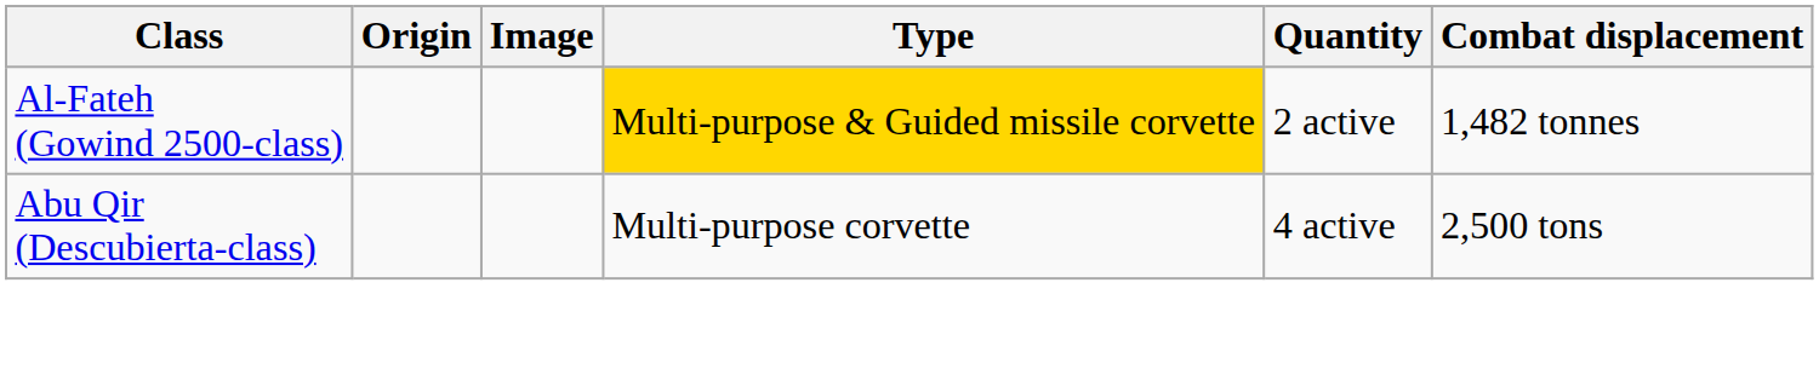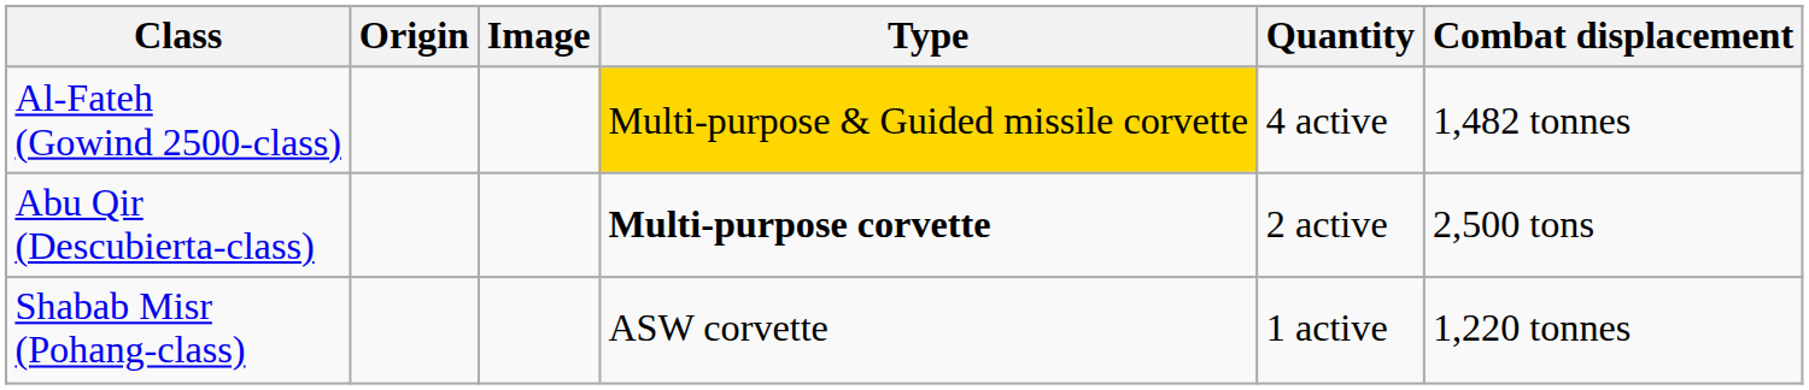Al-Fateh (Gowind 2500-class) | Quantity: 2 active -> 4 active
Abu Qir (Descubierta-class) | Type: normal -> bold
Abu Qir (Descubierta-class) | Quantity: 4 active -> 2 active
+ row: Shabab Misr (Pohang-class) | ASW corvette | 1 active | 1,220 tonnes
